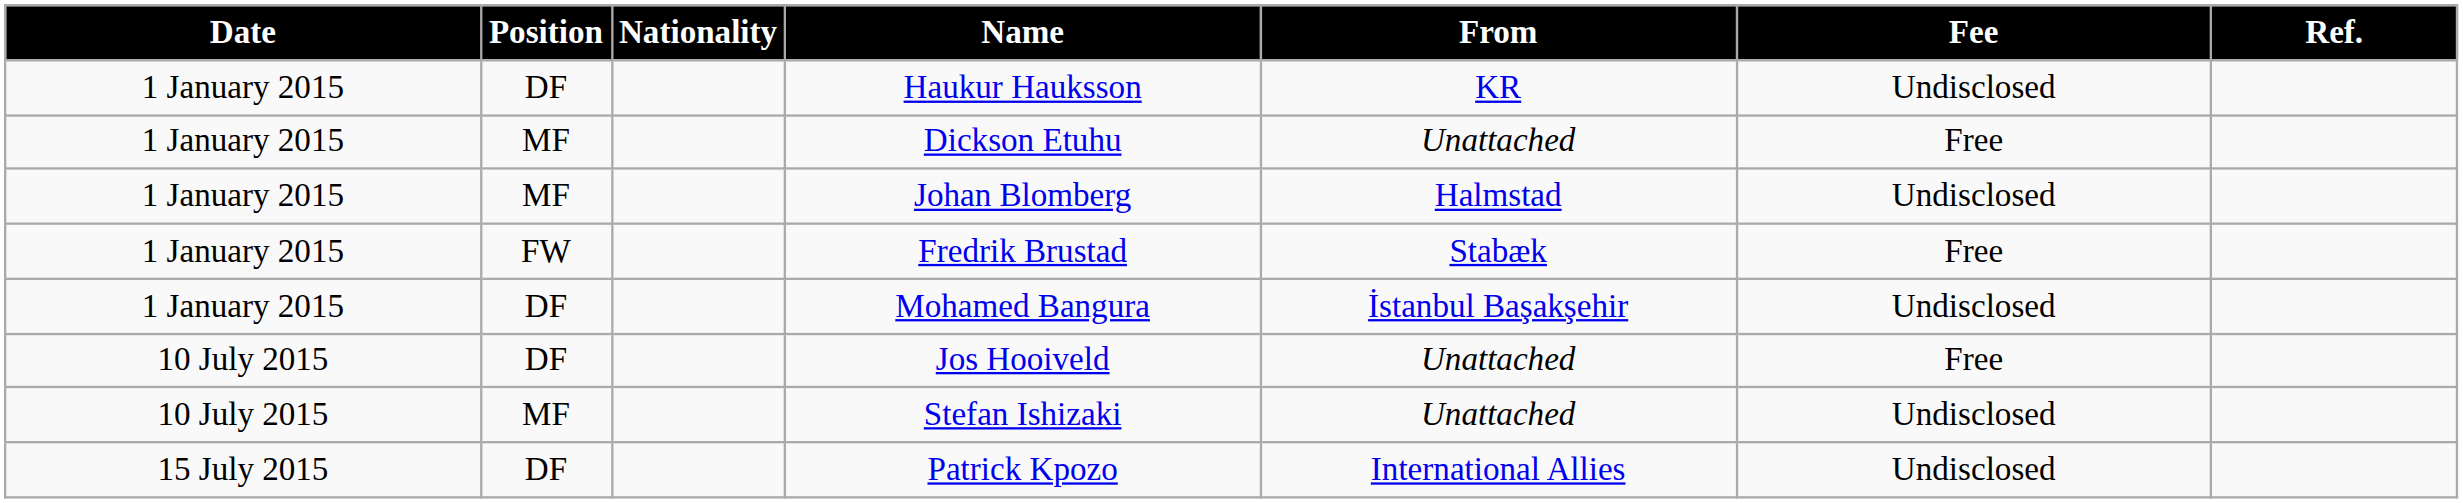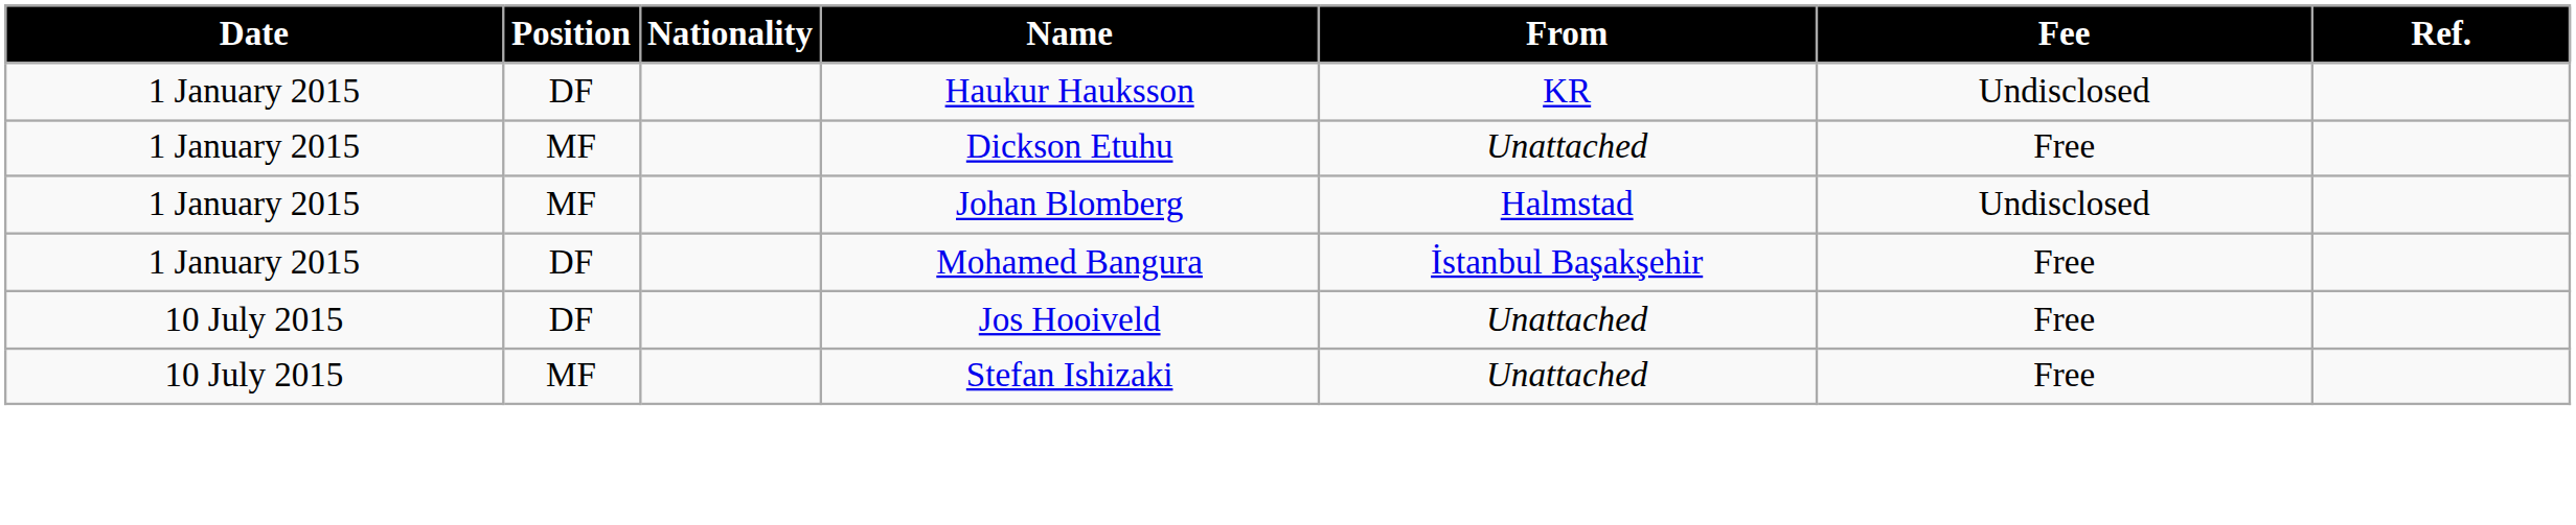- row: 1 January 2015 | FW | Fredrik Brustad | Stabæk | Free
Mohamed Bangura | Fee: Undisclosed -> Free
Stefan Ishizaki | Fee: Undisclosed -> Free
- row: 15 July 2015 | DF | Patrick Kpozo | International Allies | Undisclosed
